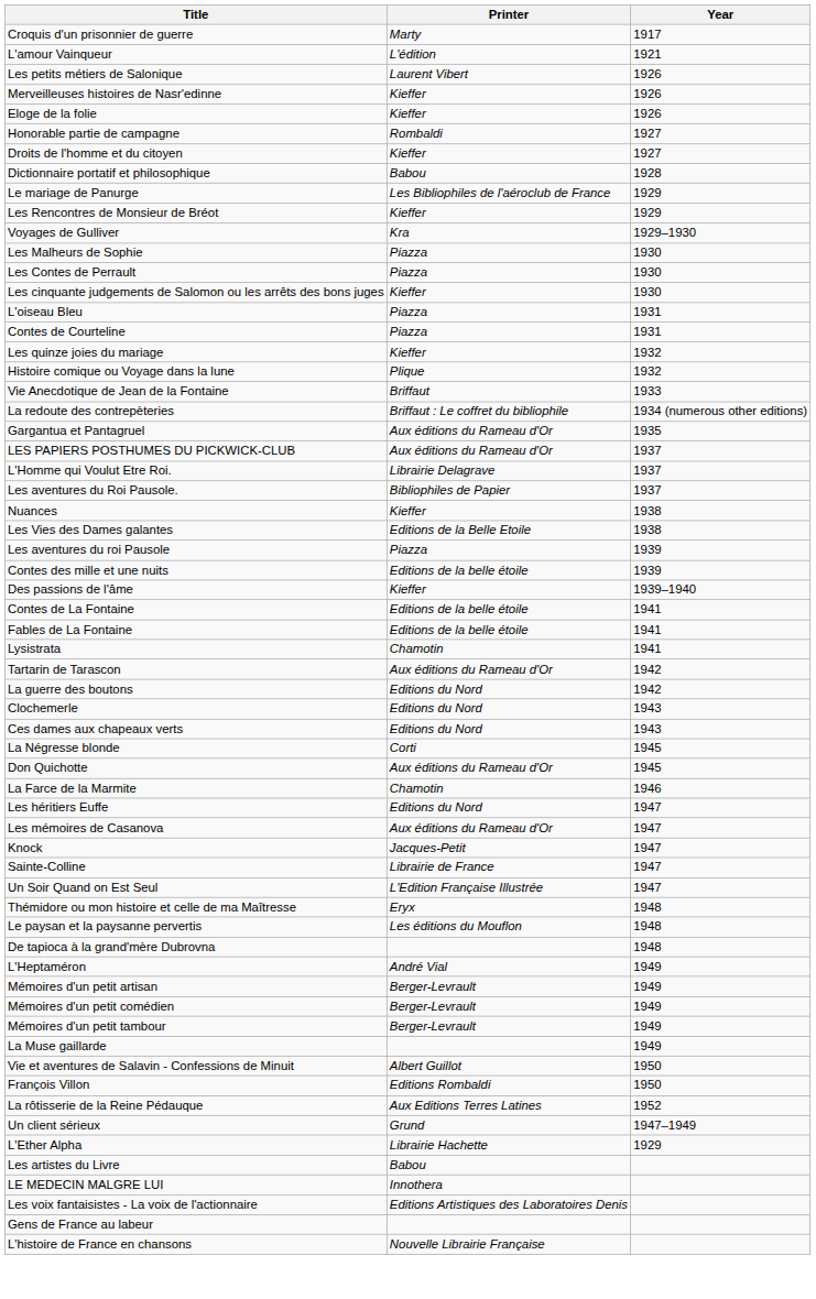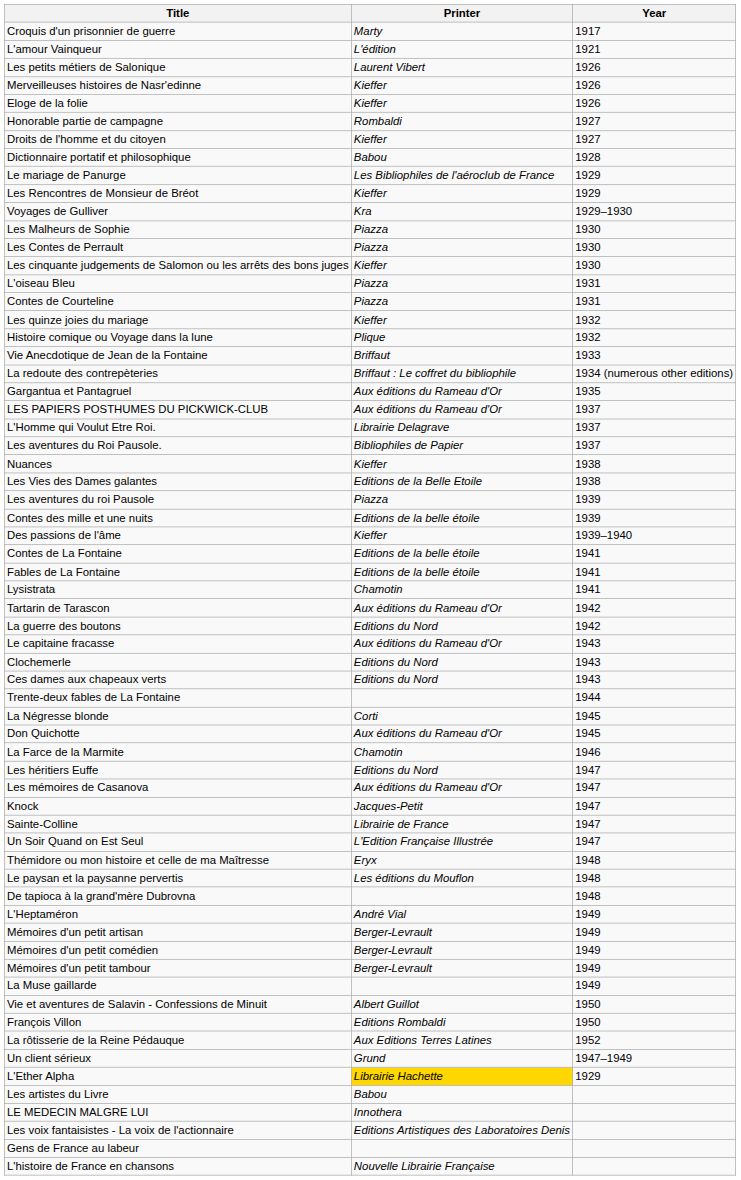+ row: Le capitaine fracasse | Aux éditions du Rameau d'Or | 1943
+ row: Trente-deux fables de La Fontaine | 1944
L'Ether Alpha | Printer: no background -> gold background
